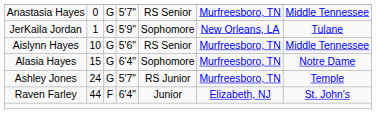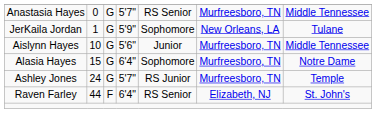Aislynn Hayes | column 5: RS Senior -> Junior
Raven Farley | column 5: Junior -> RS Senior
